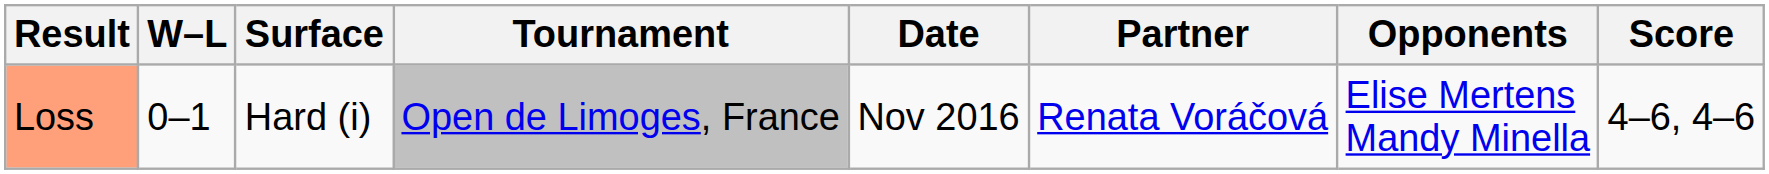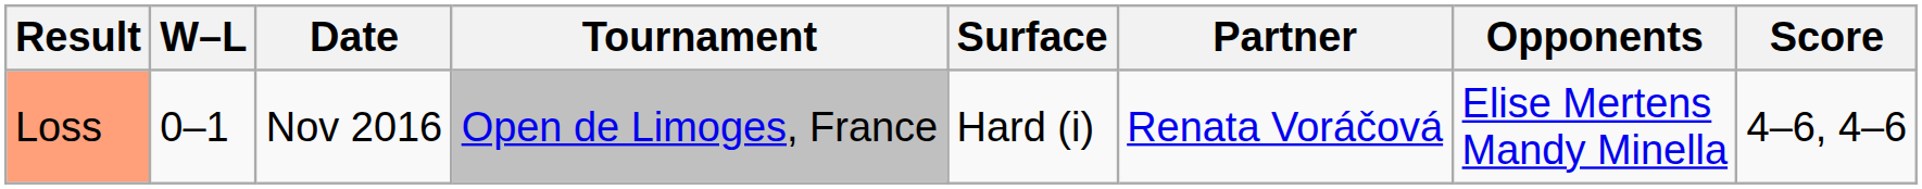columns swapped: Date <-> Surface
